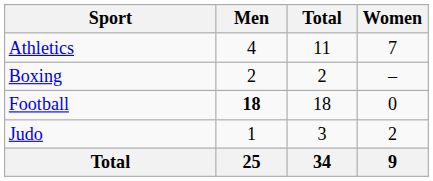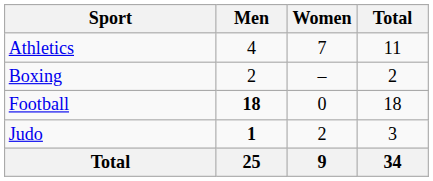columns swapped: Women <-> Total
Judo | Men: normal -> bold
